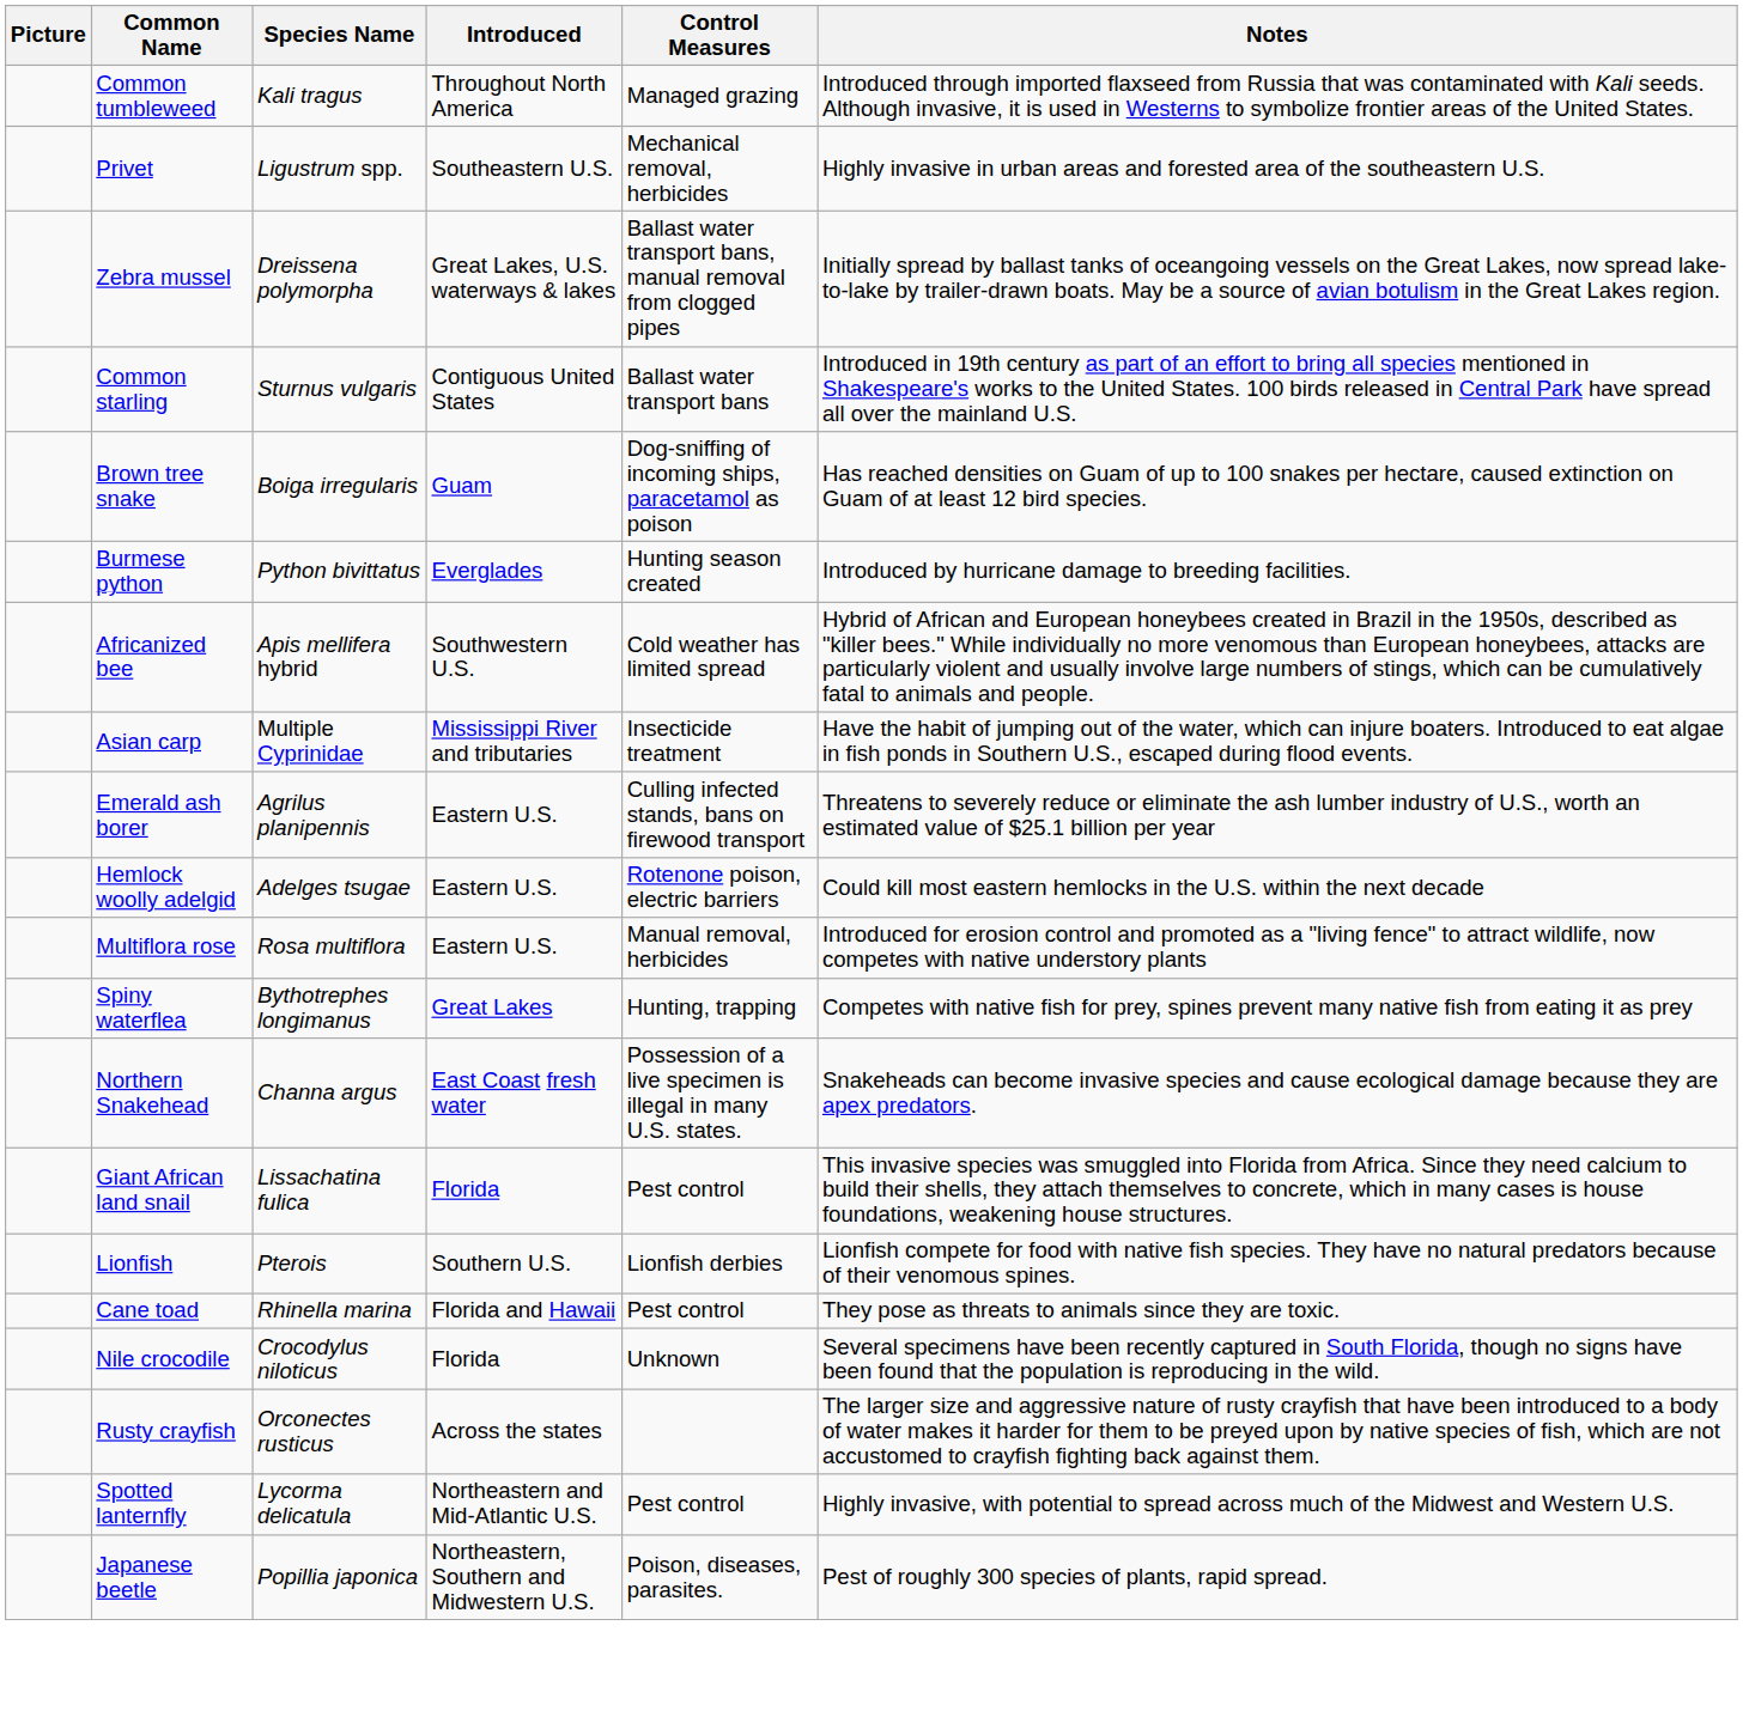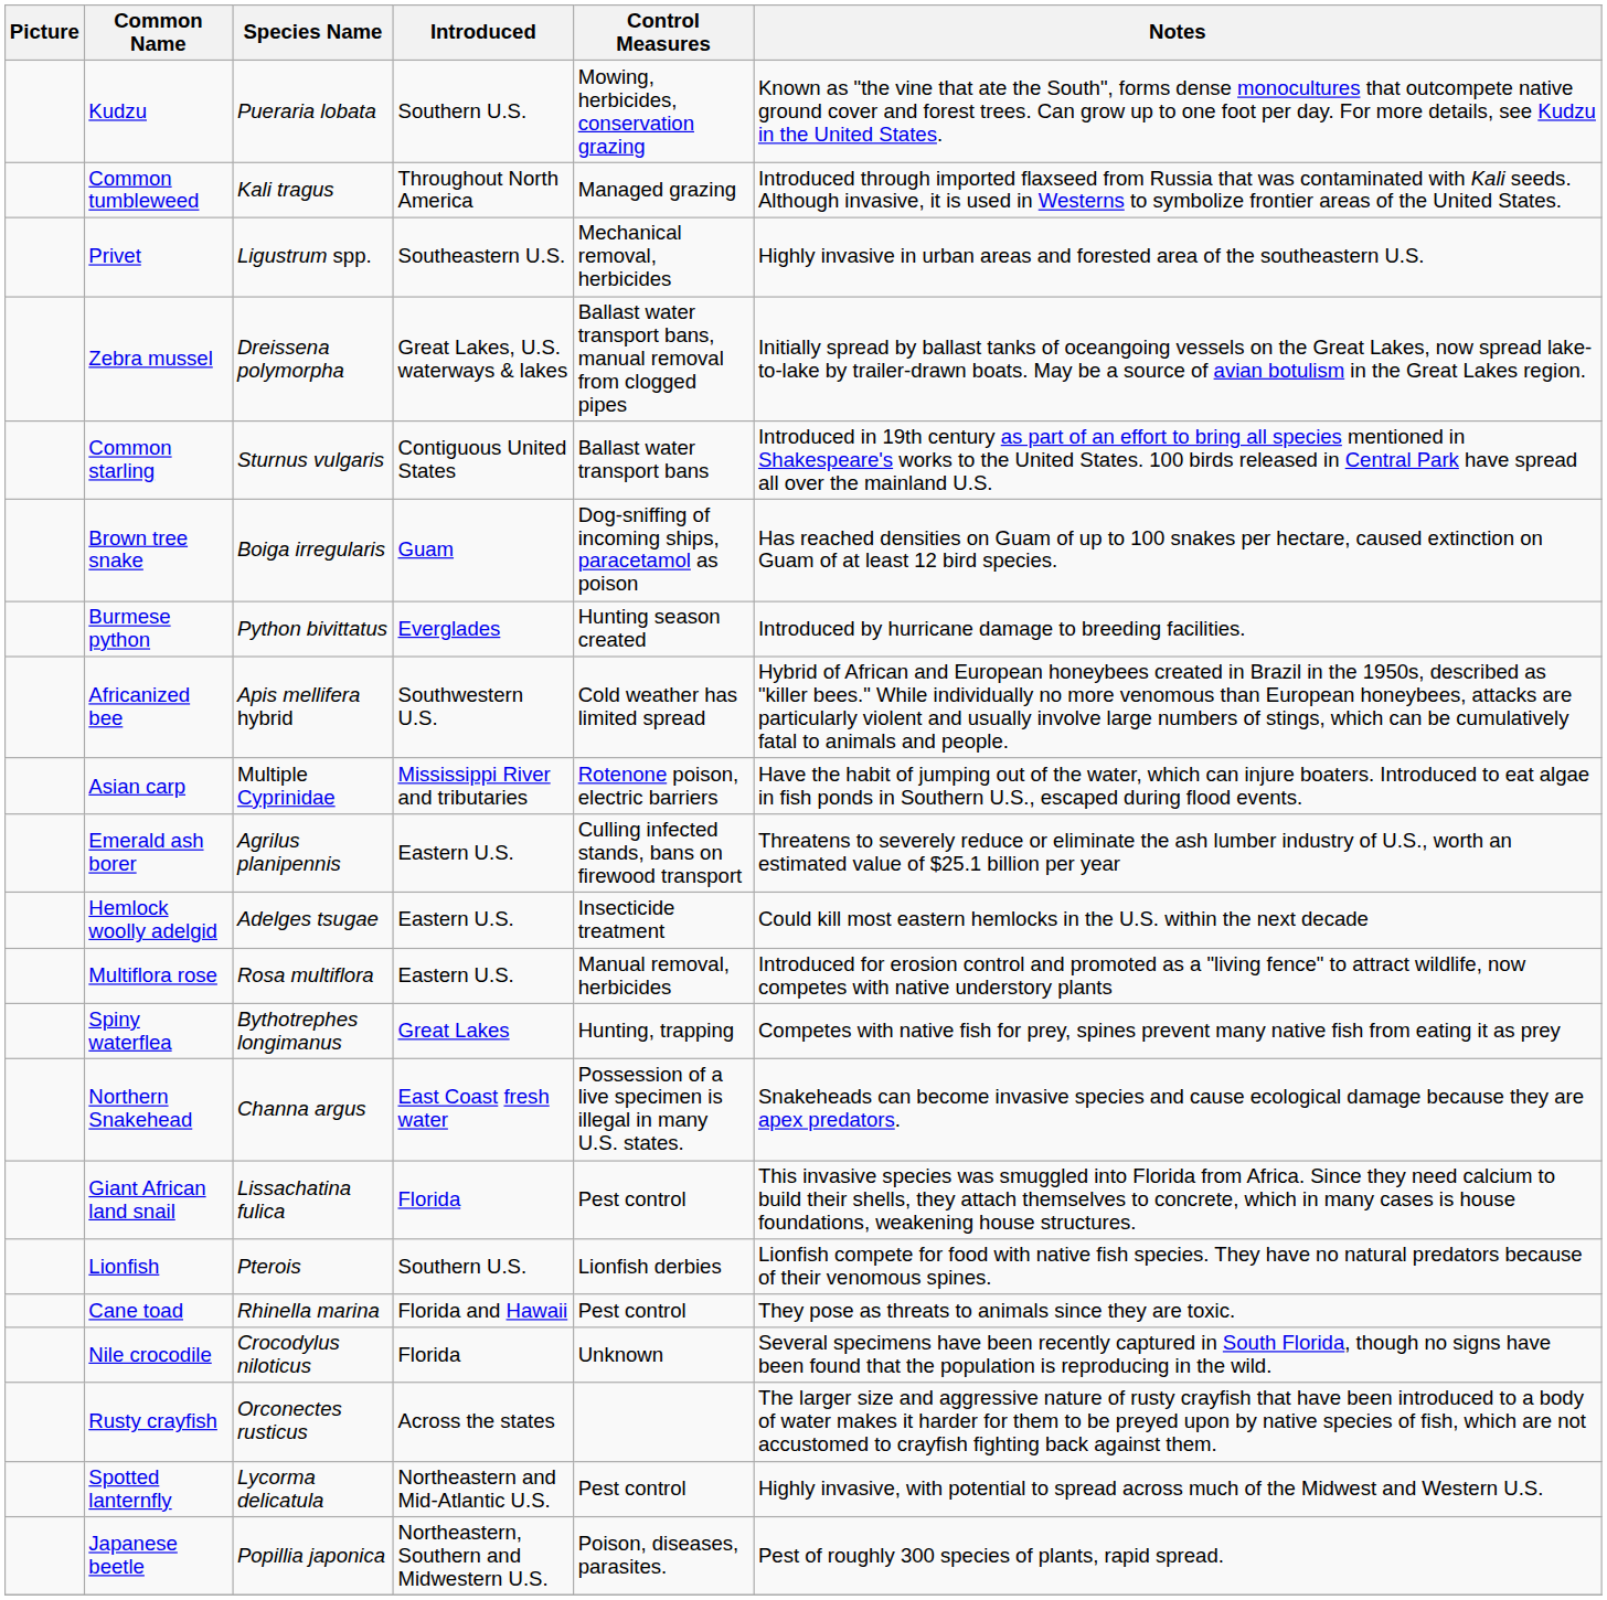+ row: Kudzu | Pueraria lobata | Southern U.S. | Mowing, herbicides, conservation grazing | Known as "the vine that ate the South", forms dense monocultures that outcompete native ground cover and forest trees. Can grow up to one foot per day. For more details, see Kudzu in the United States.
Asian carp | Control Measures: Insecticide treatment -> Rotenone poison, electric barriers
Hemlock woolly adelgid | Control Measures: Rotenone poison, electric barriers -> Insecticide treatment
